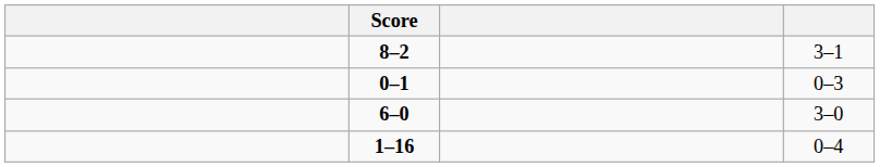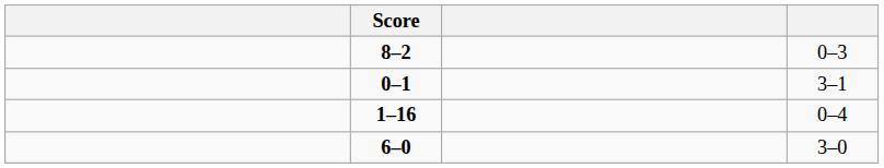8–2 | column 4: 3–1 -> 0–3
0–1 | column 4: 0–3 -> 3–1
rows swapped: 1–16 <-> 6–0
